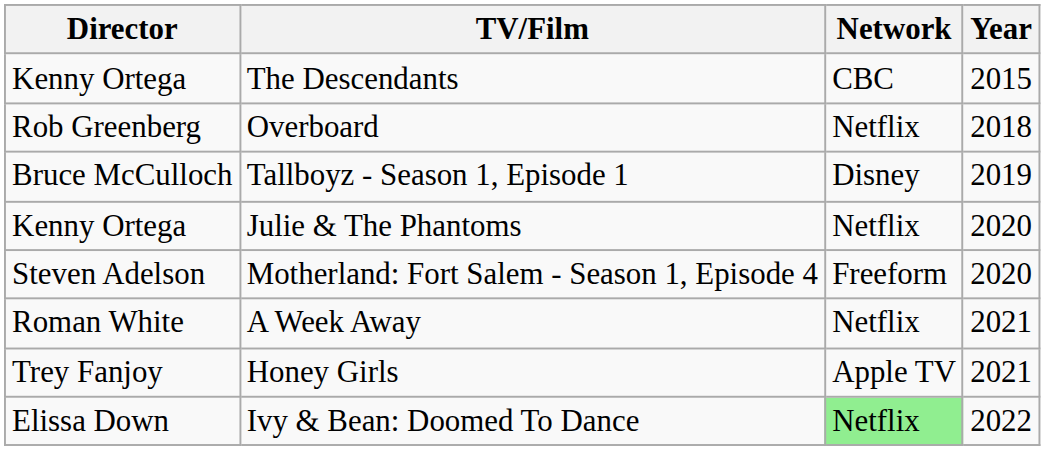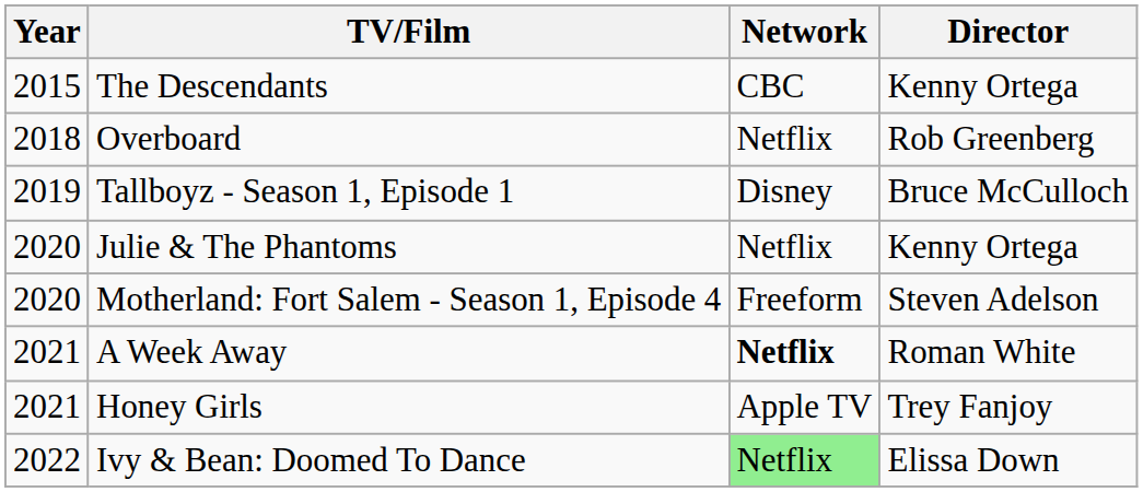columns swapped: Year <-> Director
A Week Away | Network: normal -> bold
